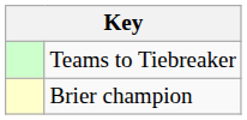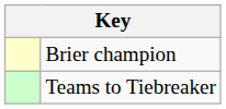rows swapped: Brier champion <-> Teams to Tiebreaker
